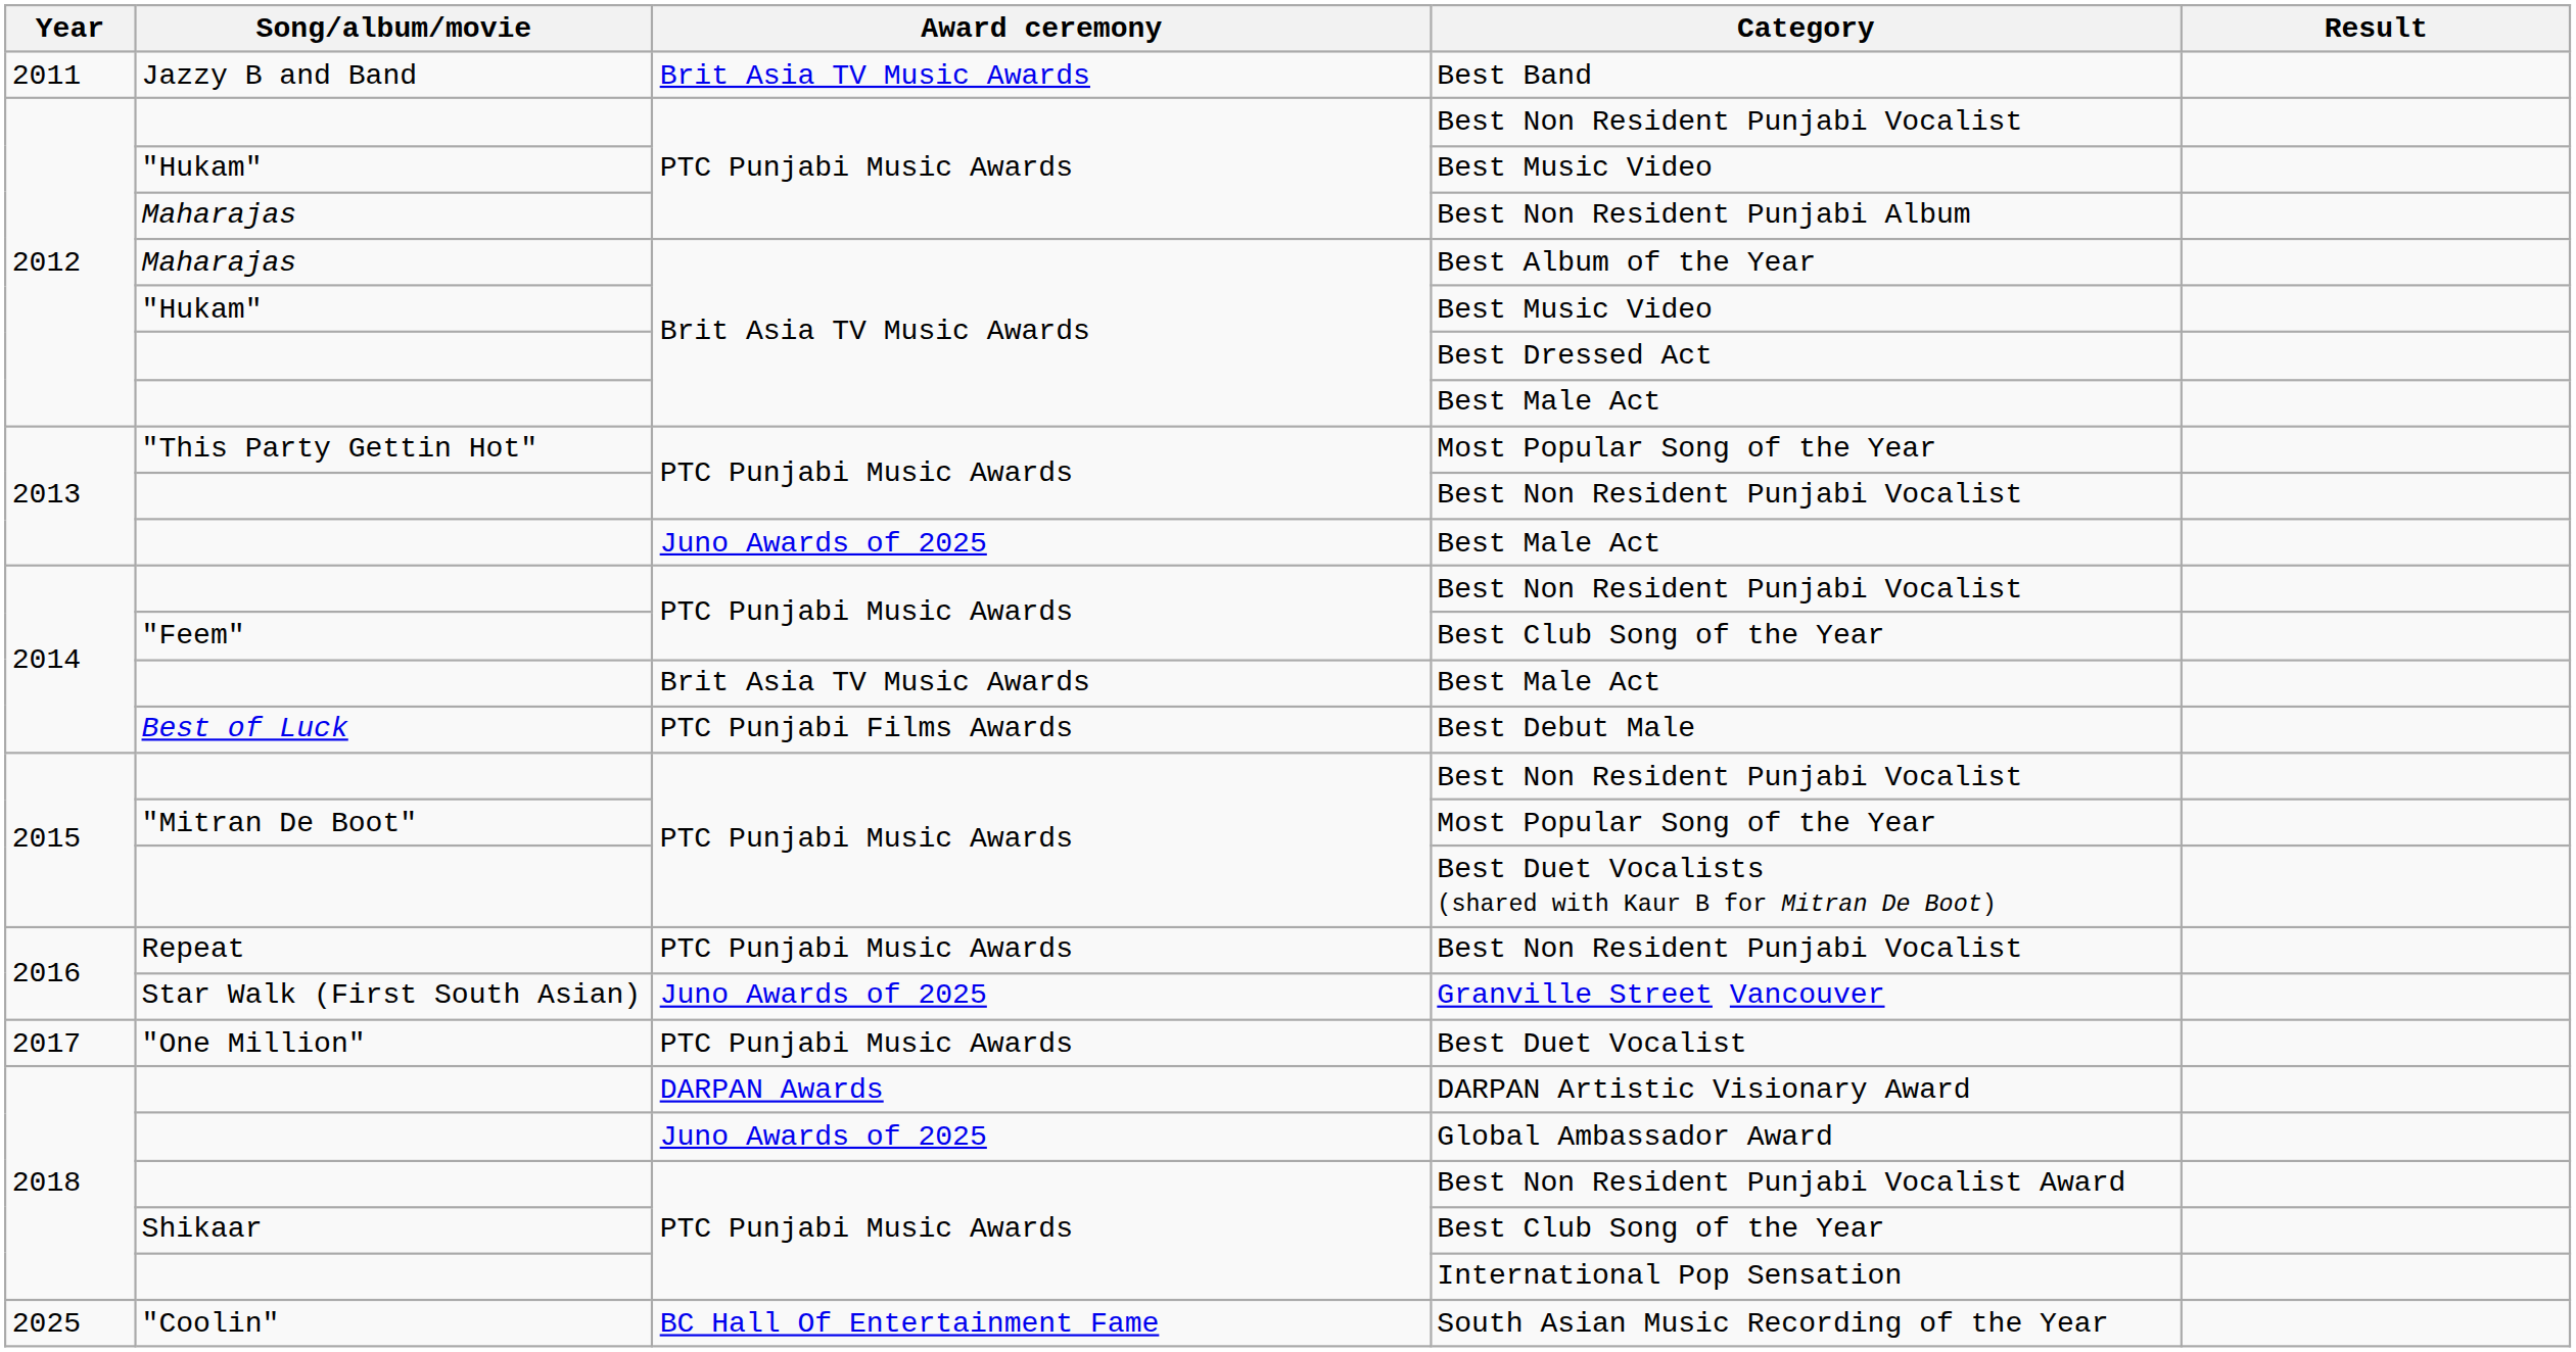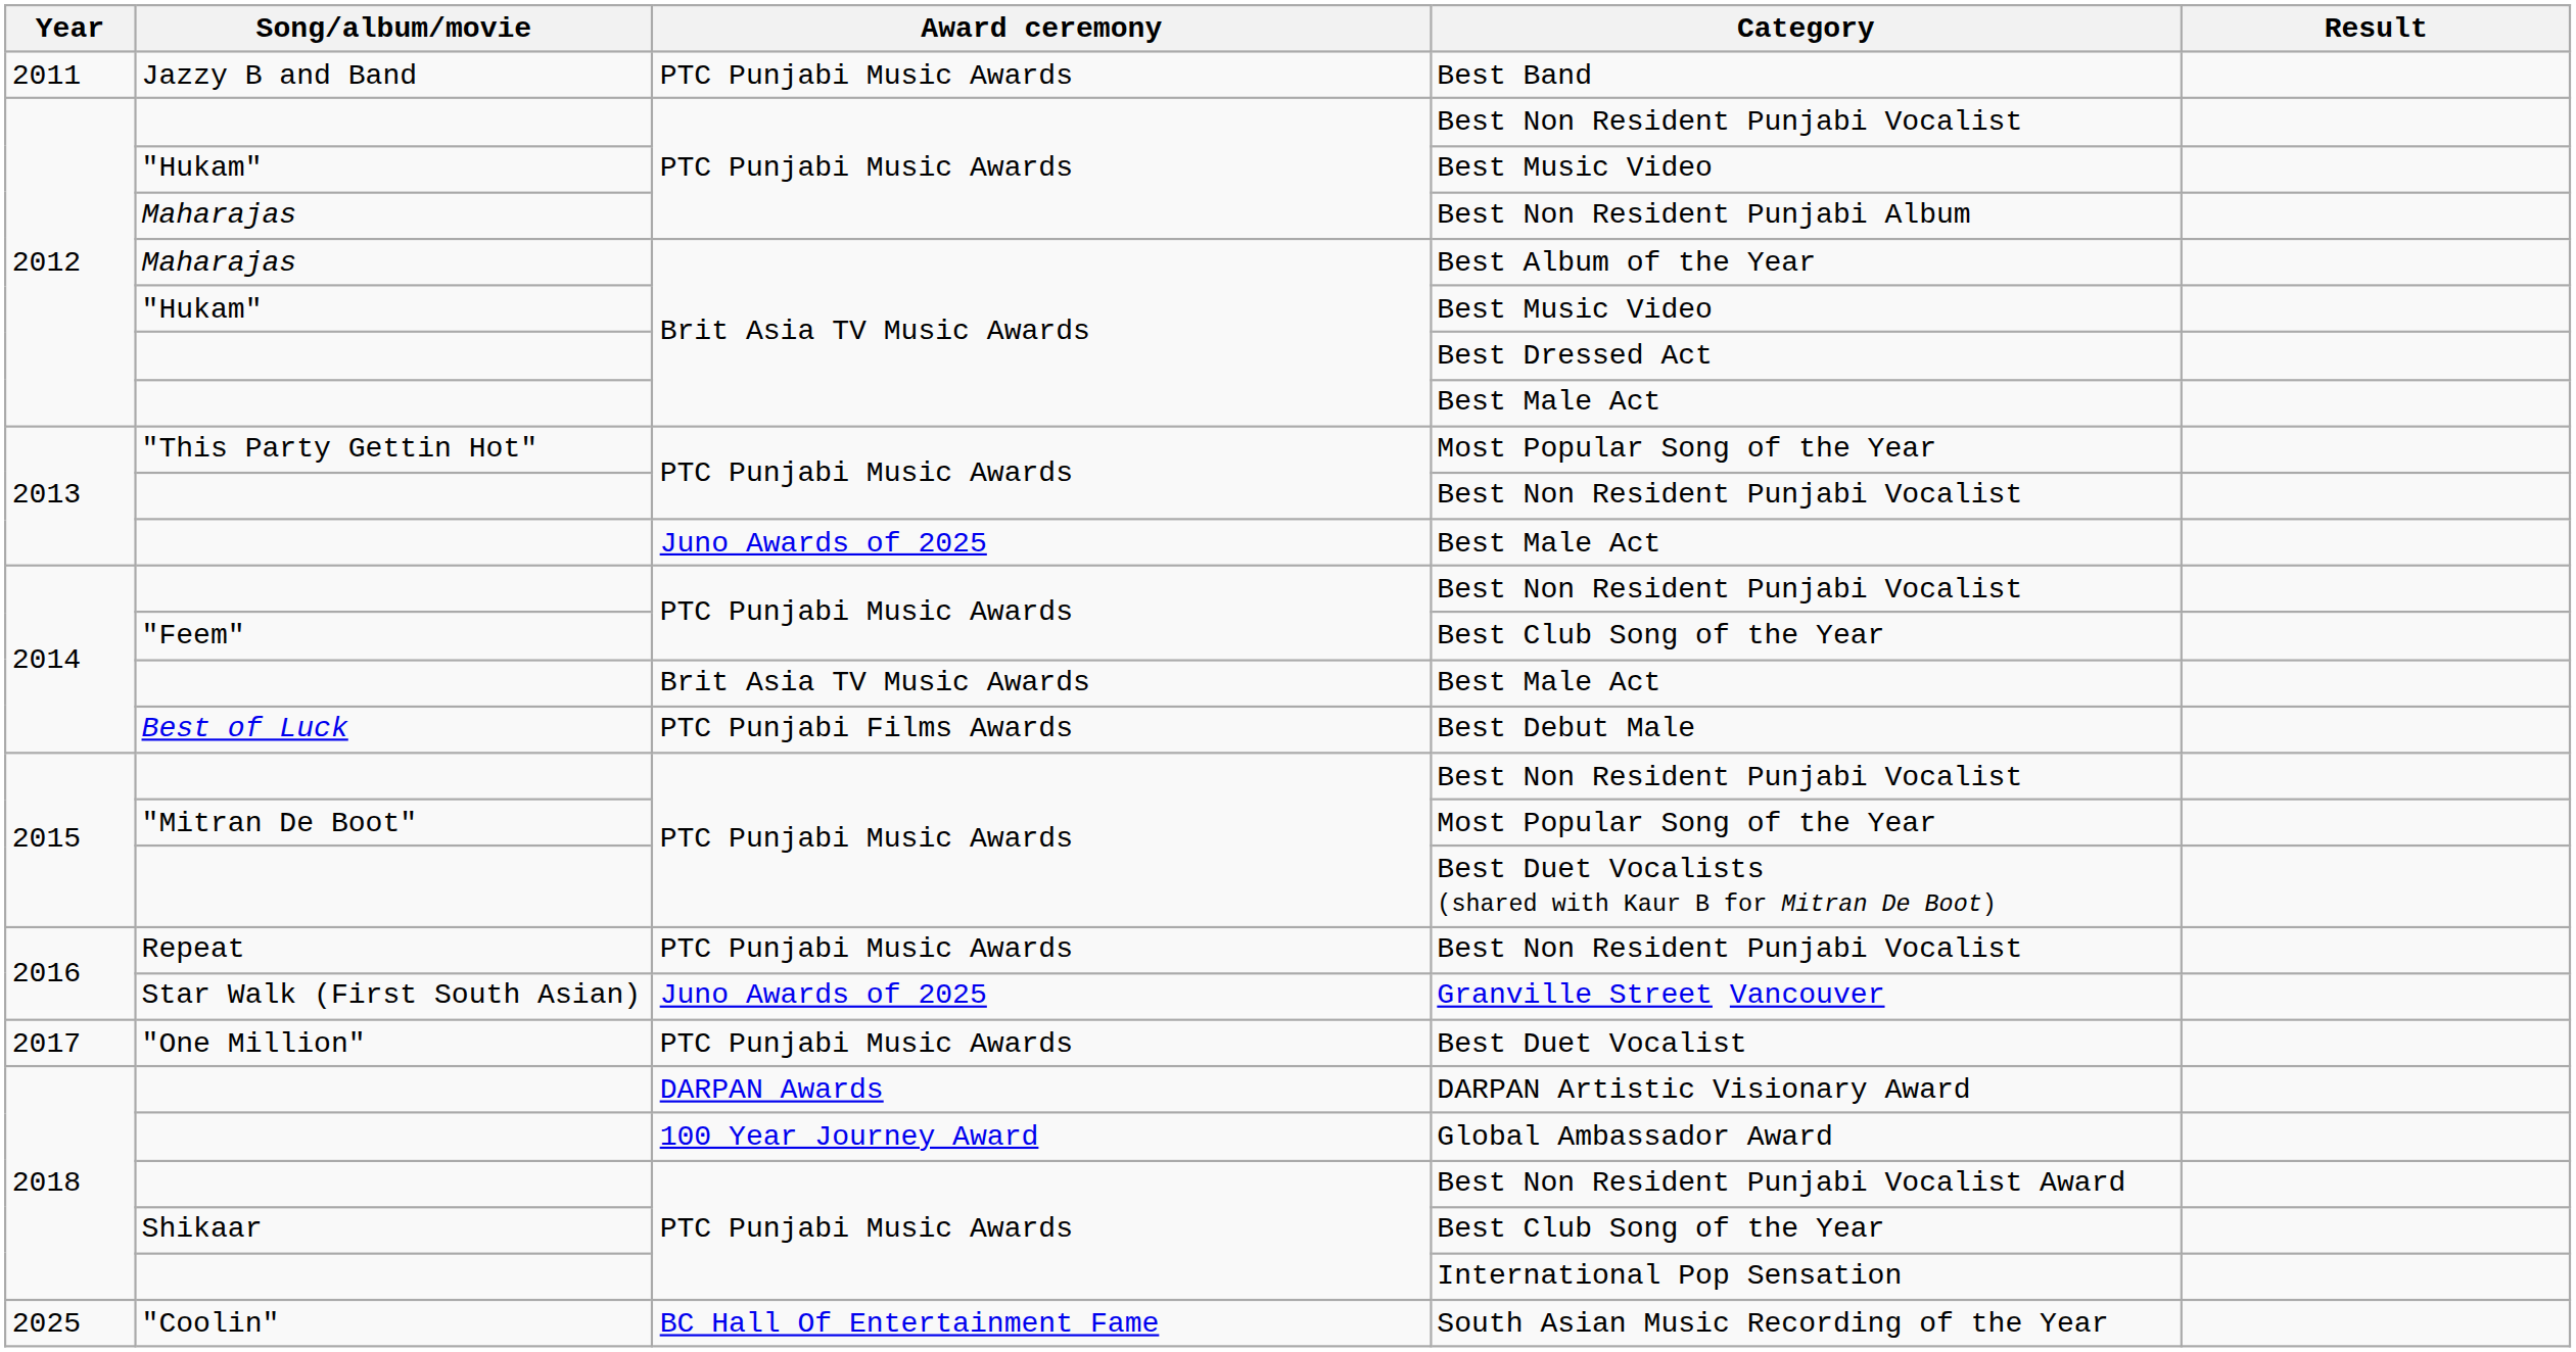Best Band | Award ceremony: Brit Asia TV Music Awards -> PTC Punjabi Music Awards
Global Ambassador Award | Award ceremony: Juno Awards of 2025 -> 100 Year Journey Award
